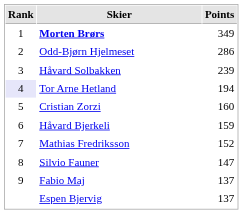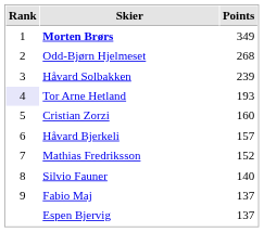Odd-Bjørn Hjelmeset | Points: 286 -> 268
Tor Arne Hetland | Points: 194 -> 193
Håvard Bjerkeli | Points: 159 -> 157
Silvio Fauner | Points: 147 -> 140
